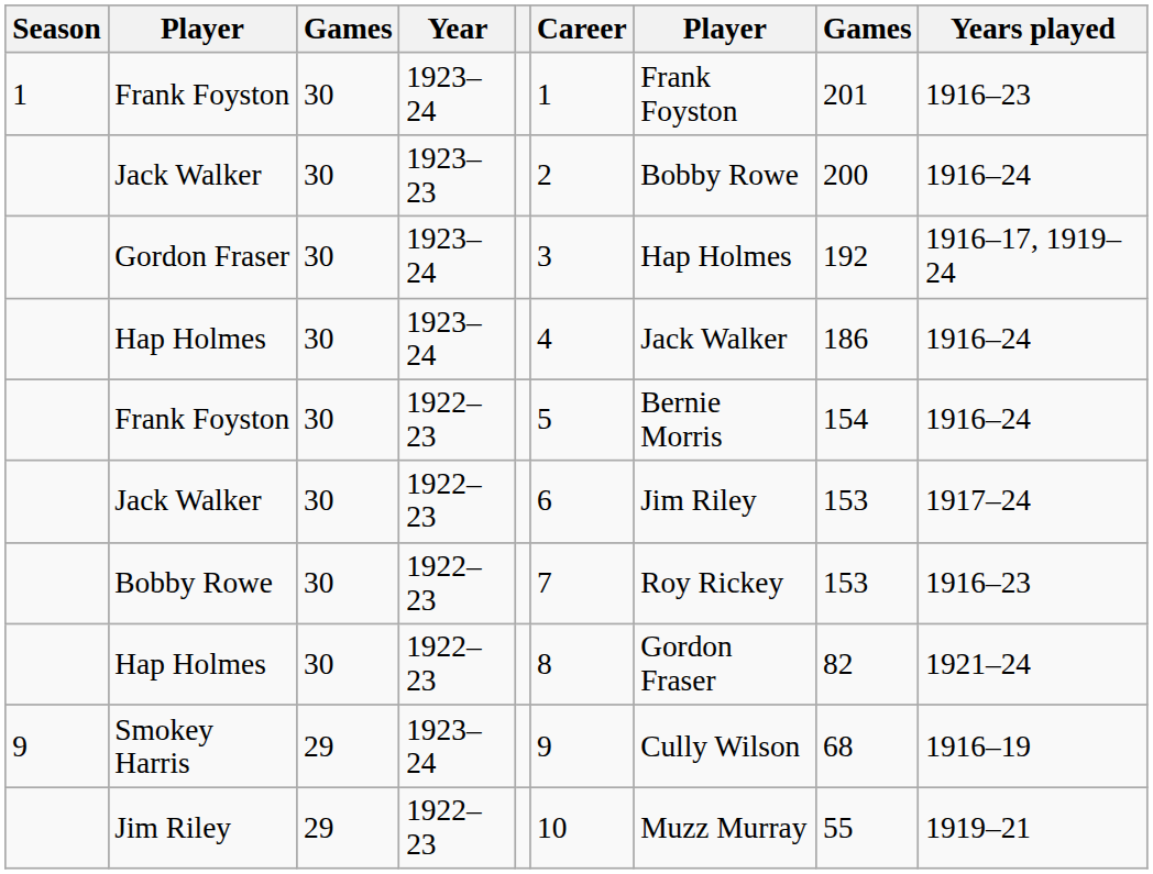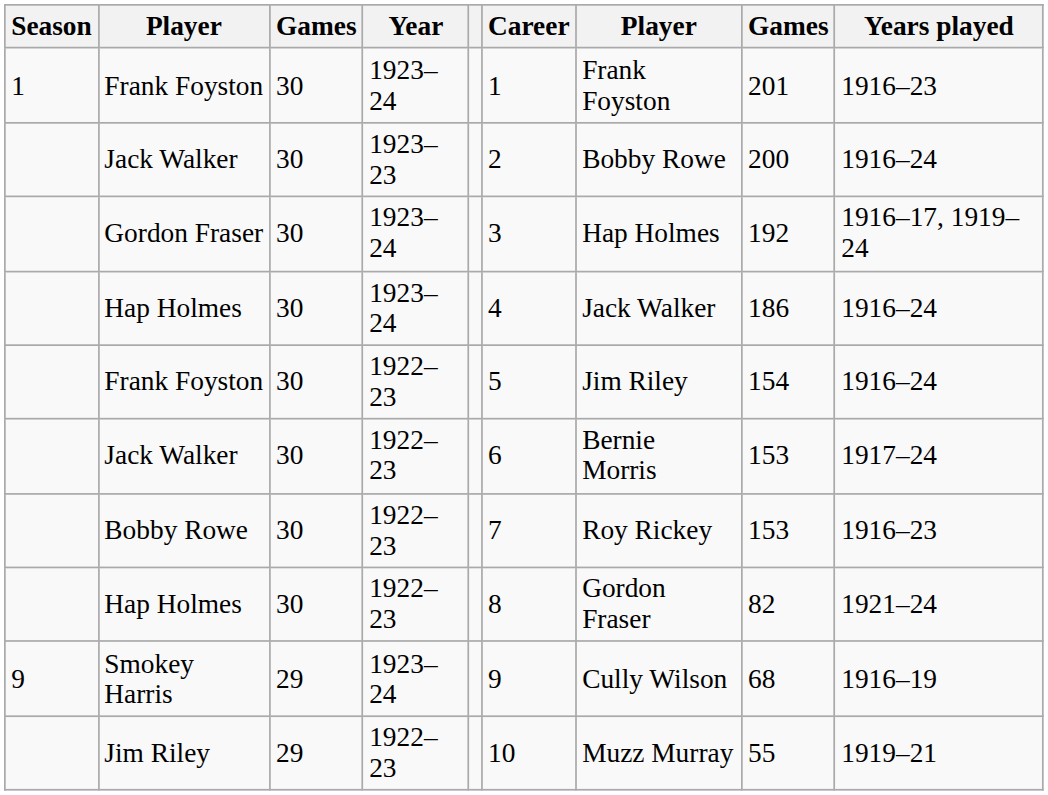Frank Foyston / 1922–23 | column 7: Bernie Morris -> Jim Riley
Jack Walker / 1922–23 | column 7: Jim Riley -> Bernie Morris
